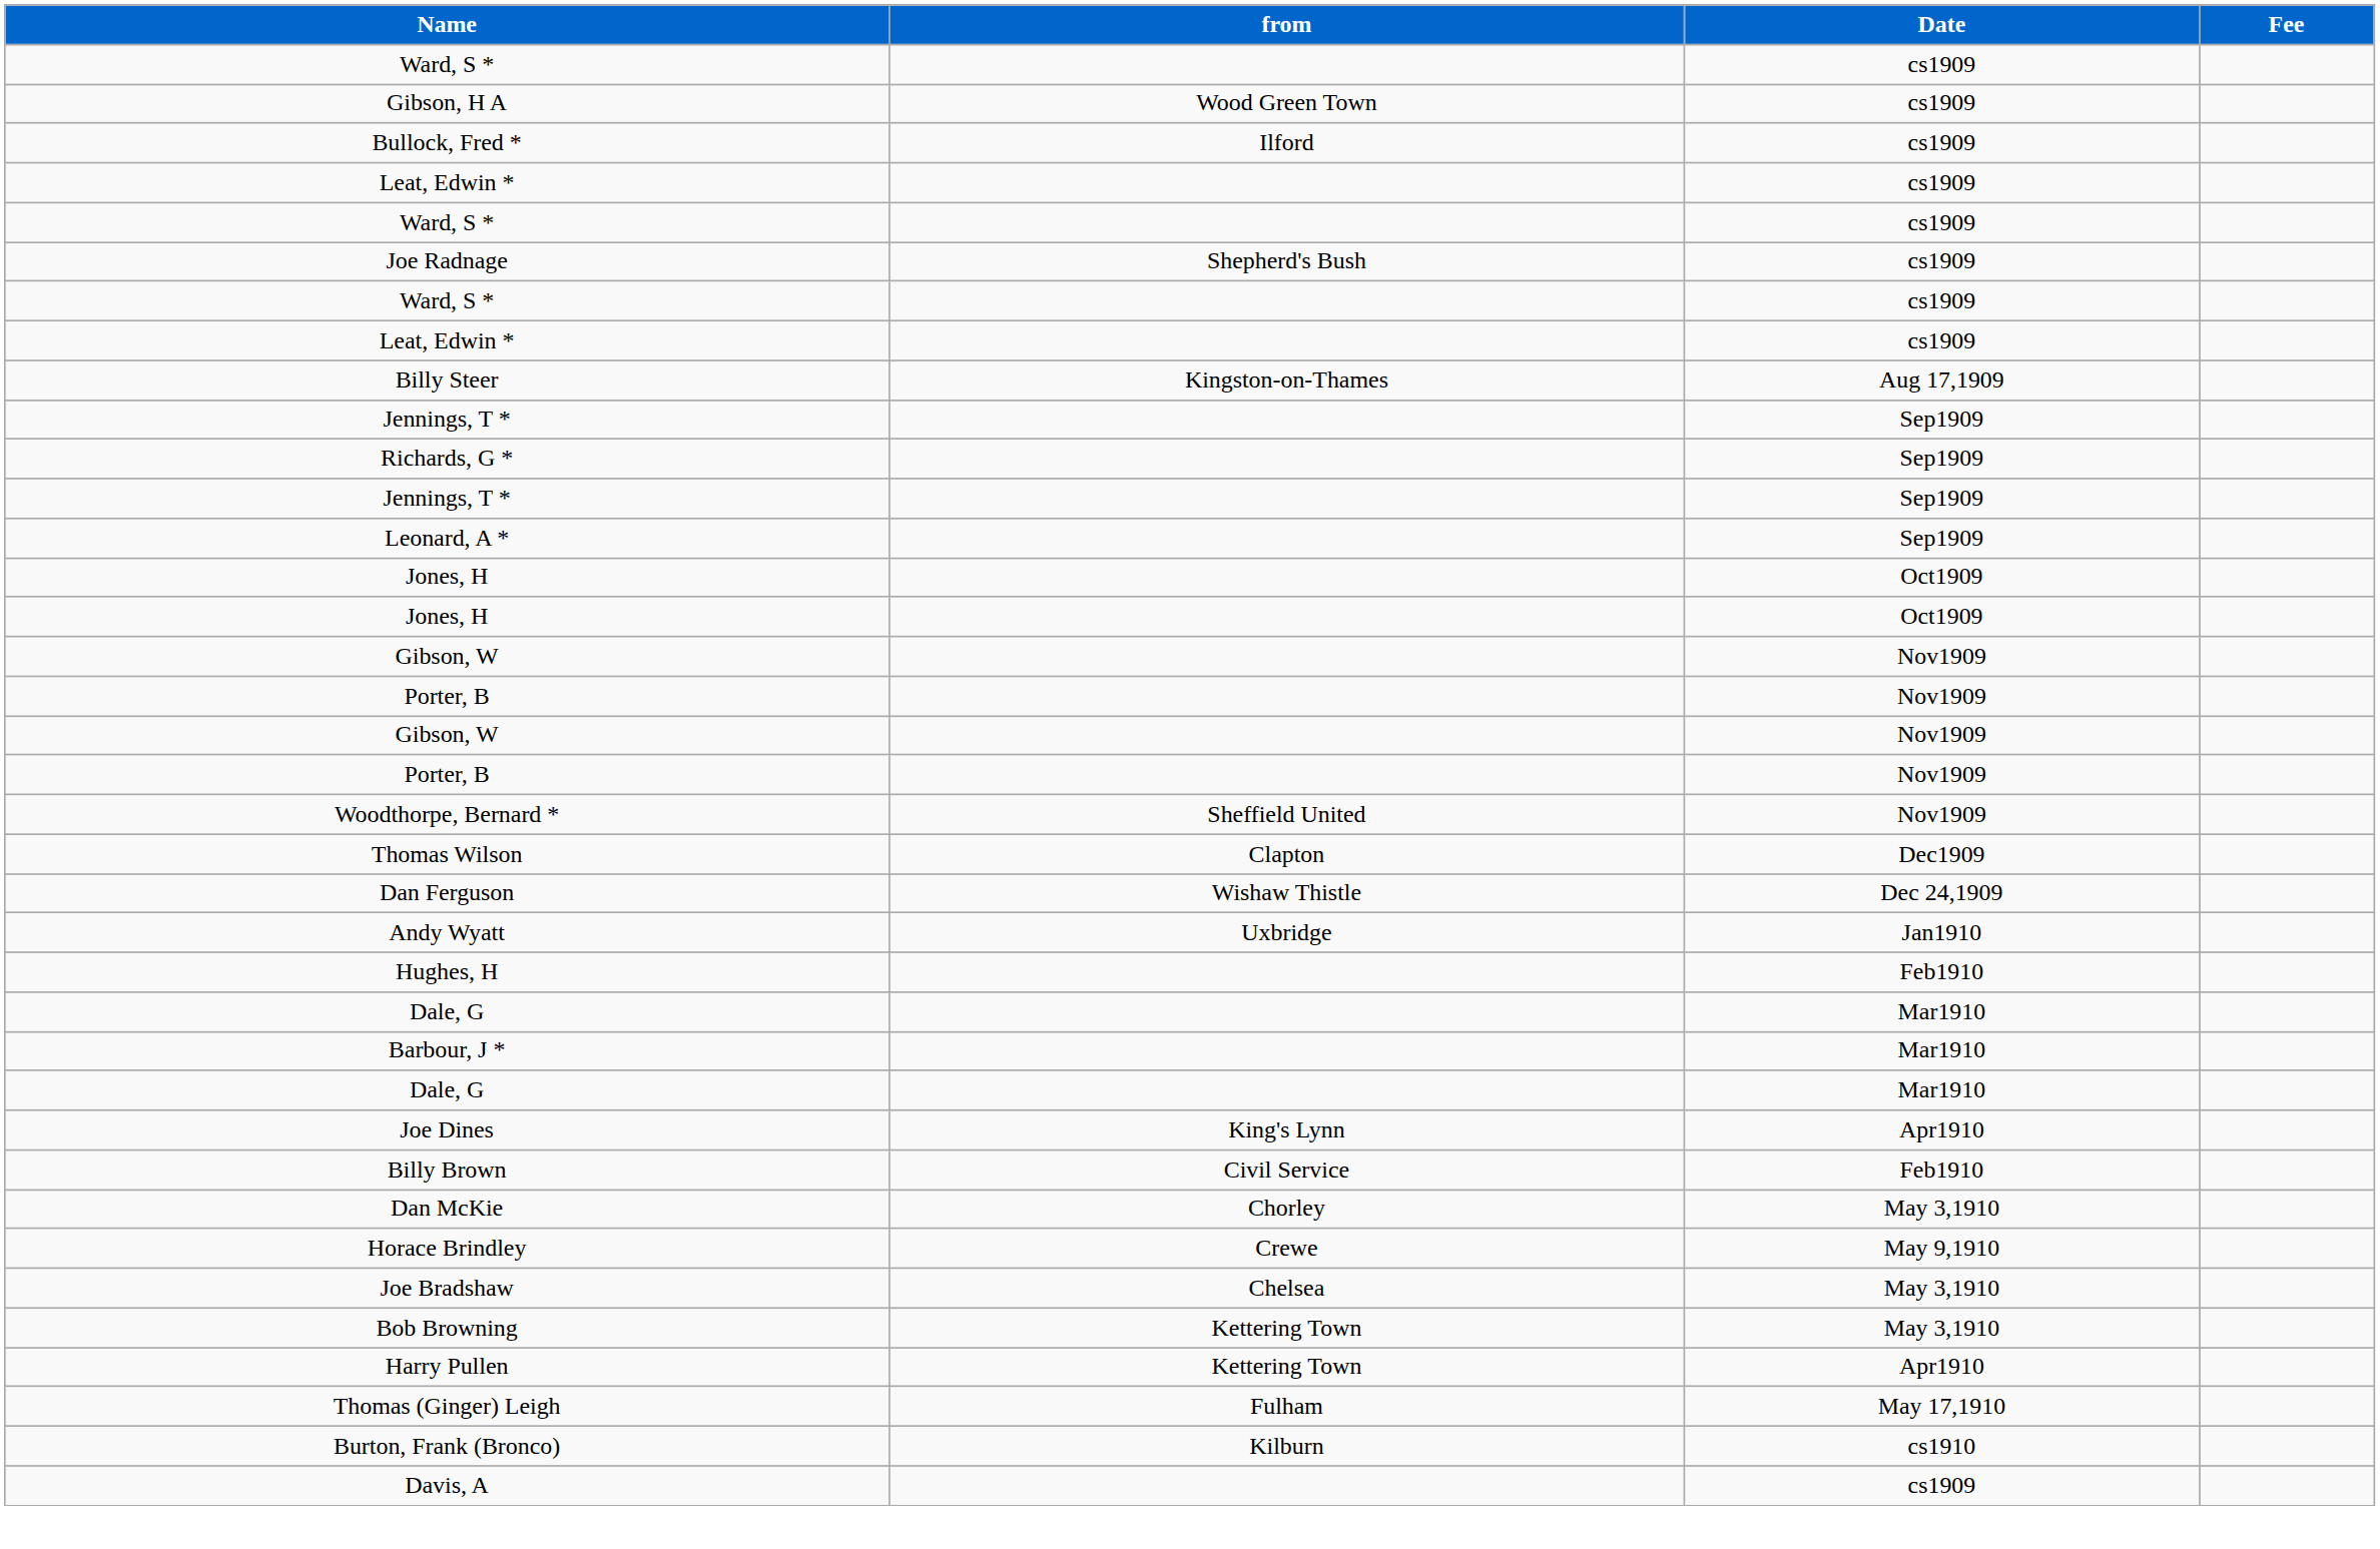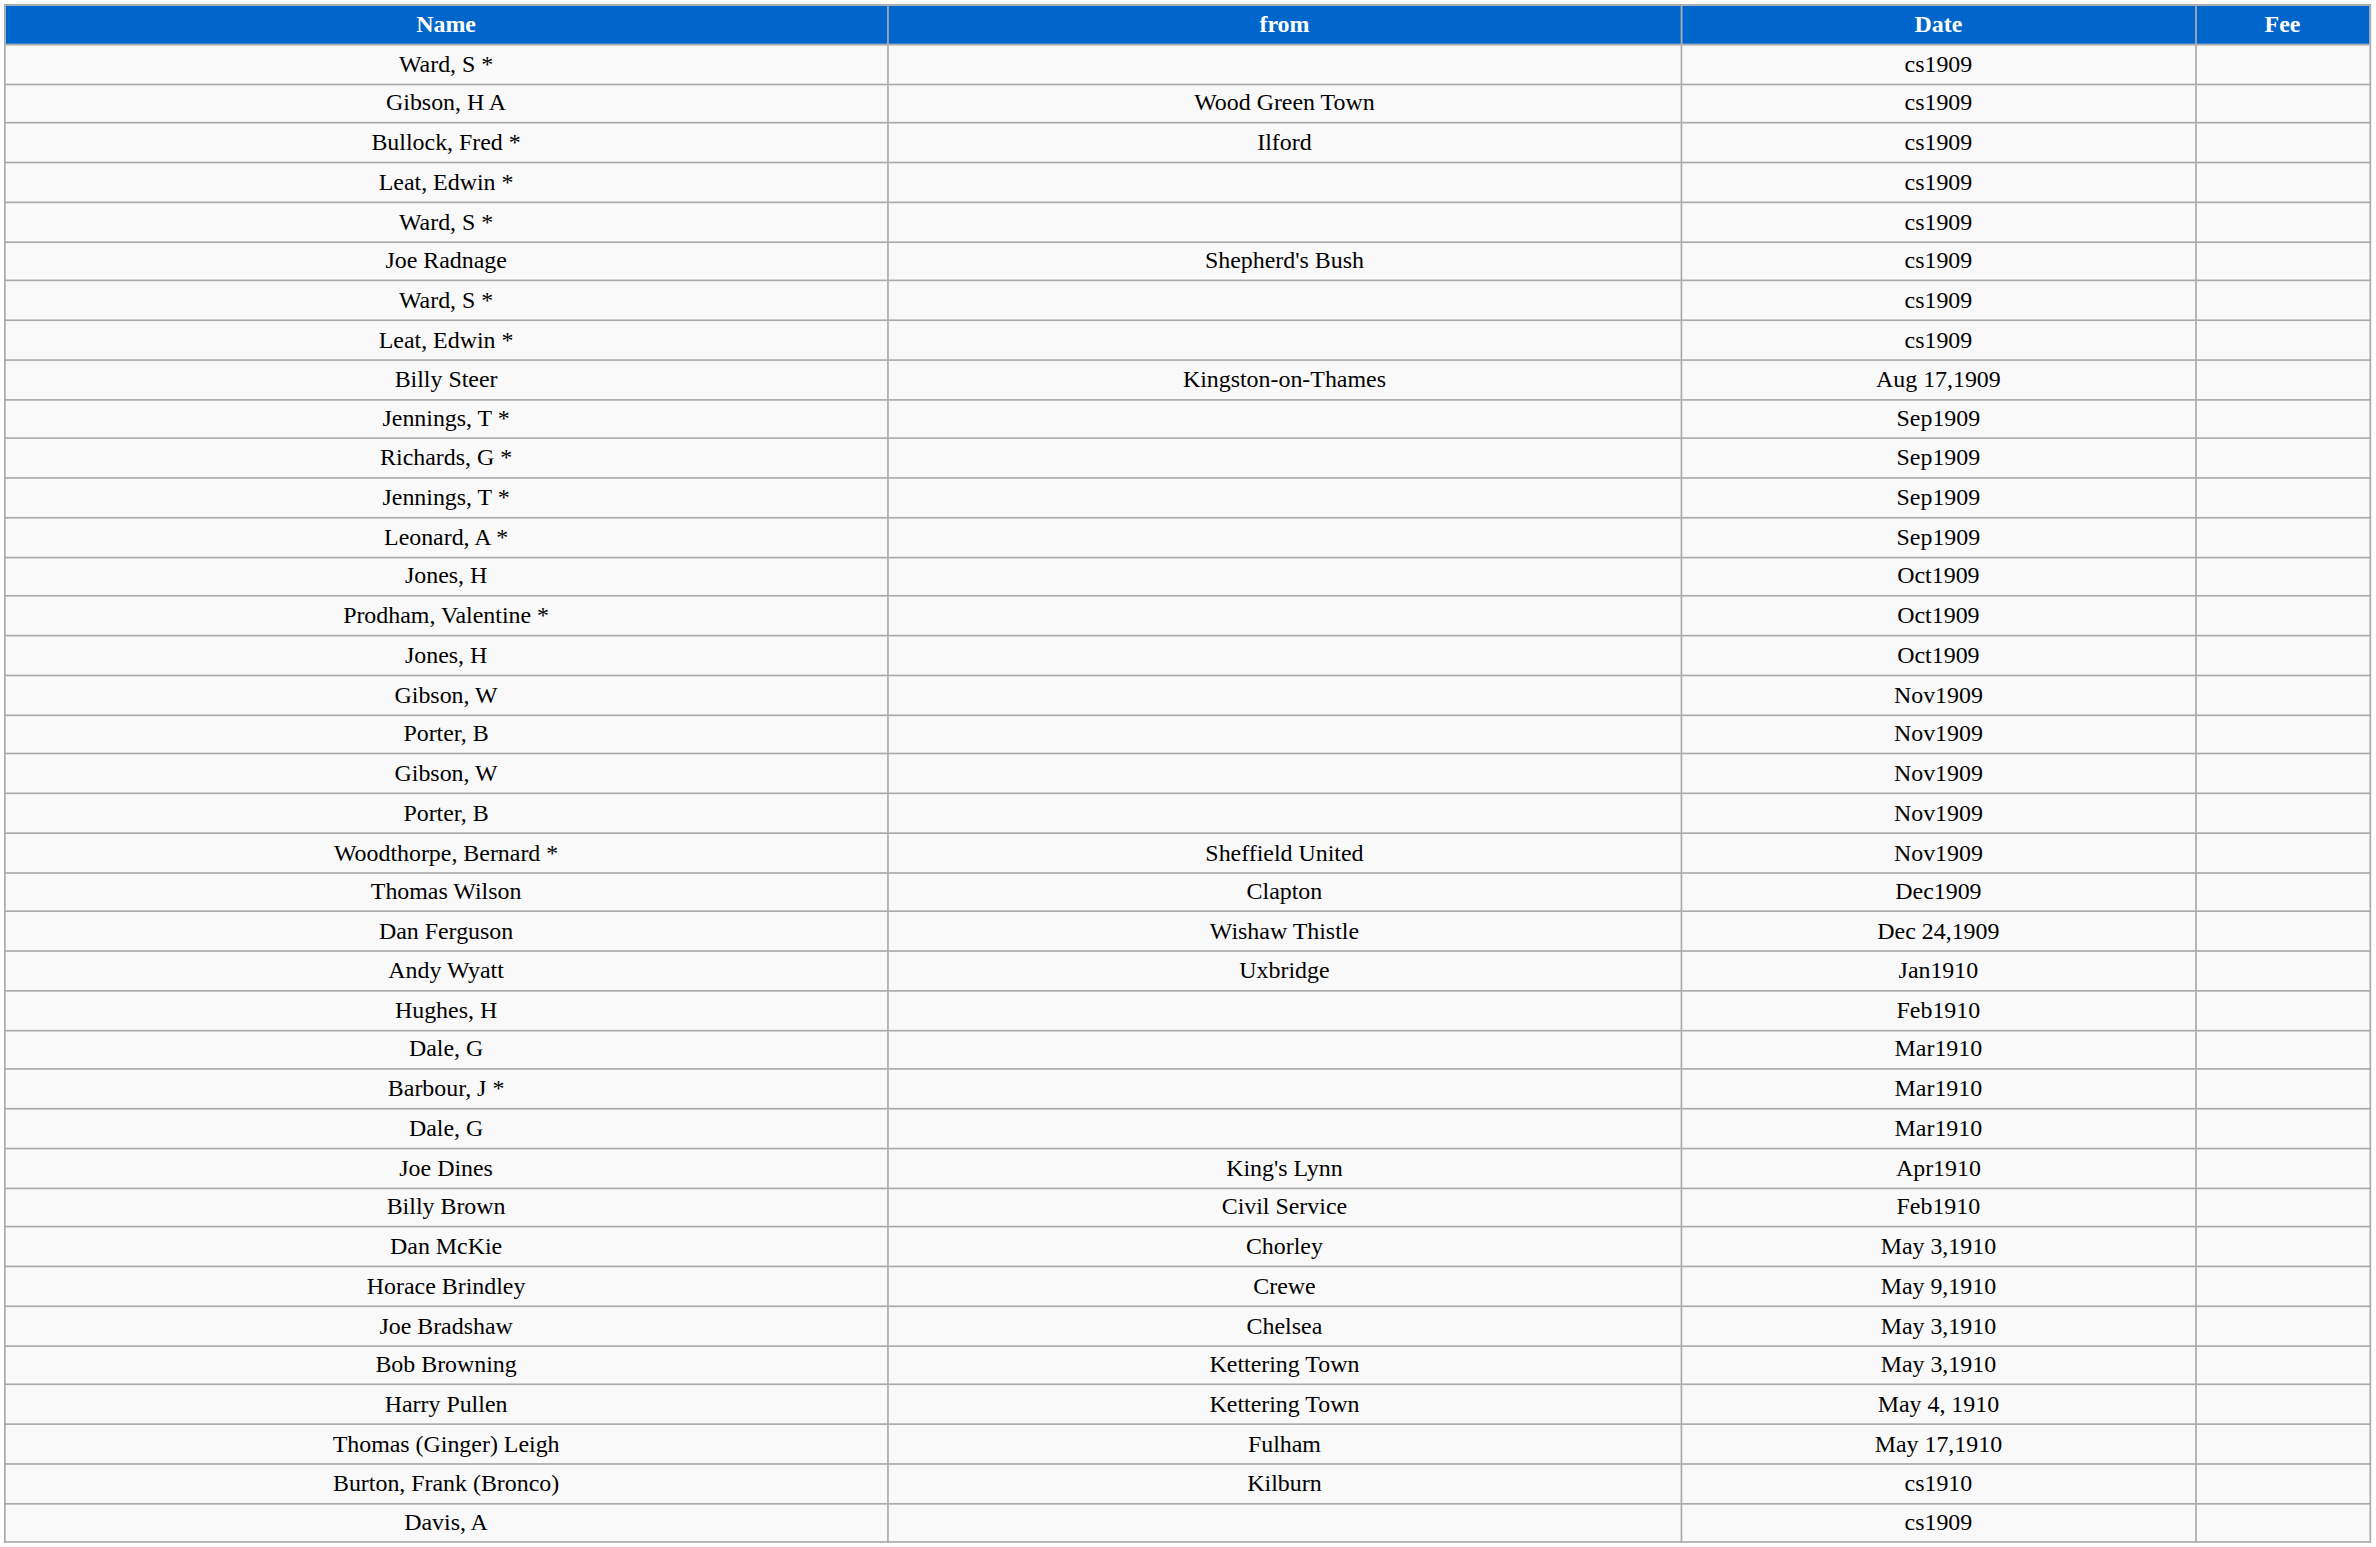+ row: Prodham, Valentine * | Oct1909
Harry Pullen | Date: Apr1910 -> May 4, 1910
